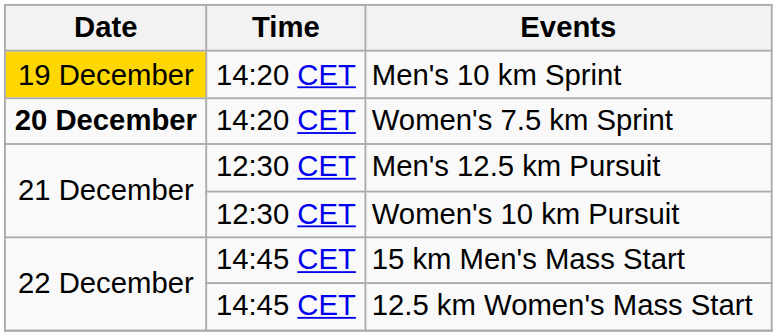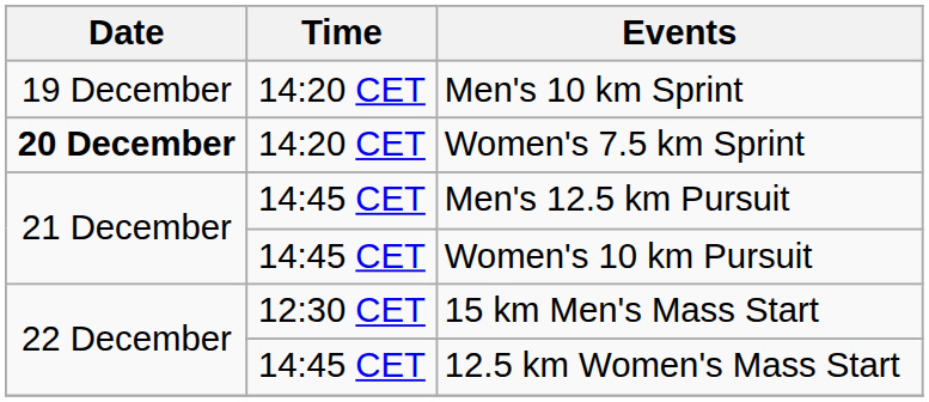Men's 10 km Sprint | Date: gold background -> no background
Men's 12.5 km Pursuit | Time: 12:30 CET -> 14:45 CET
Women's 10 km Pursuit | Time: 12:30 CET -> 14:45 CET
15 km Men's Mass Start | Time: 14:45 CET -> 12:30 CET
